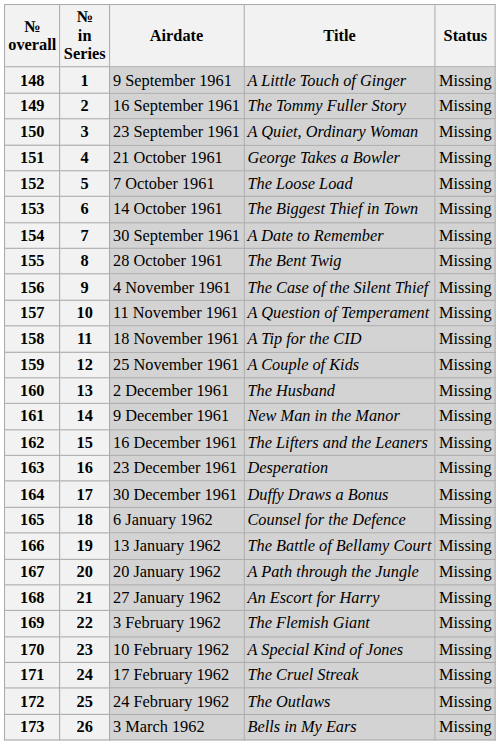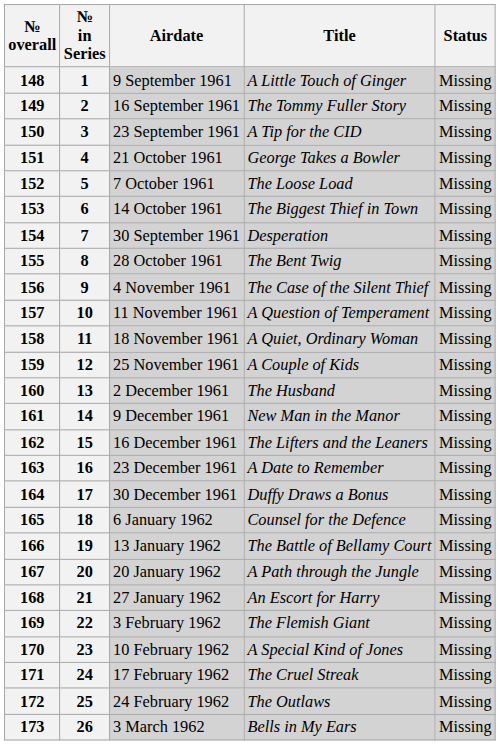150 | Title: A Quiet, Ordinary Woman -> A Tip for the CID
154 | Title: A Date to Remember -> Desperation
158 | Title: A Tip for the CID -> A Quiet, Ordinary Woman
163 | Title: Desperation -> A Date to Remember
